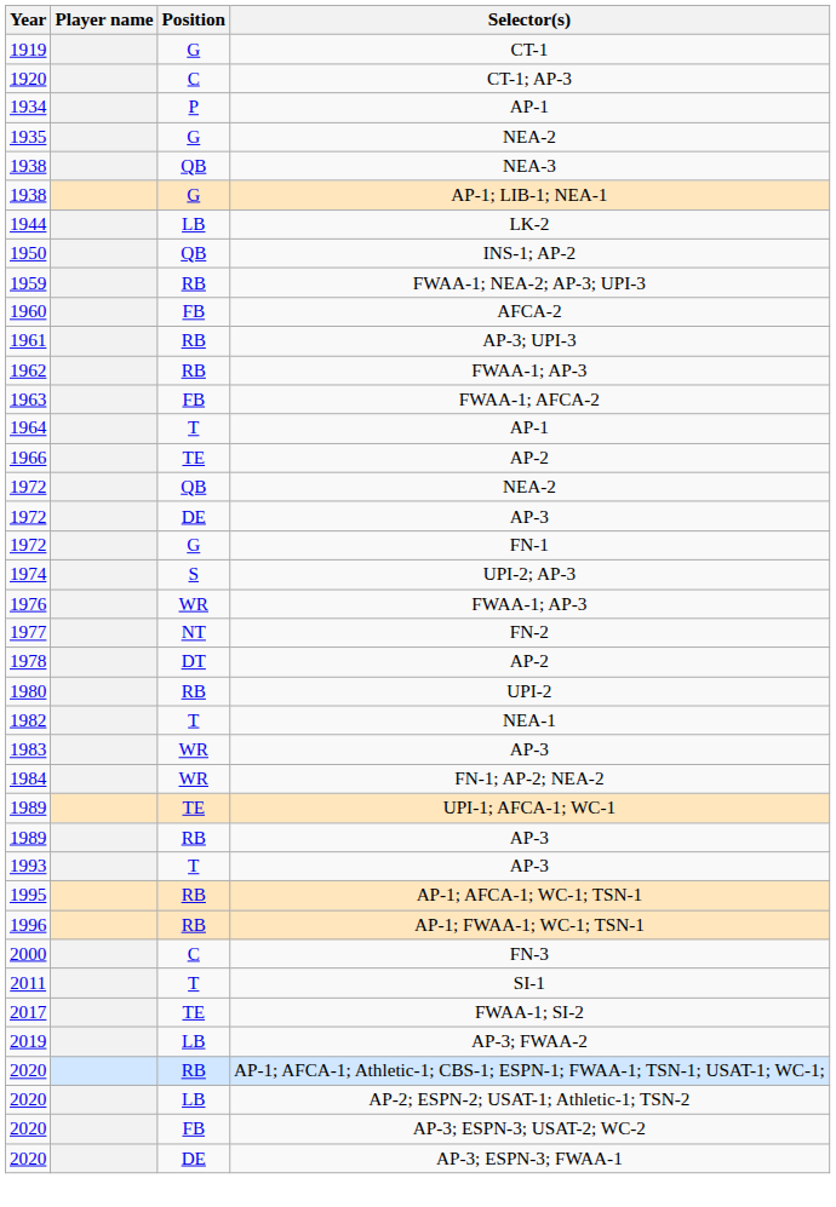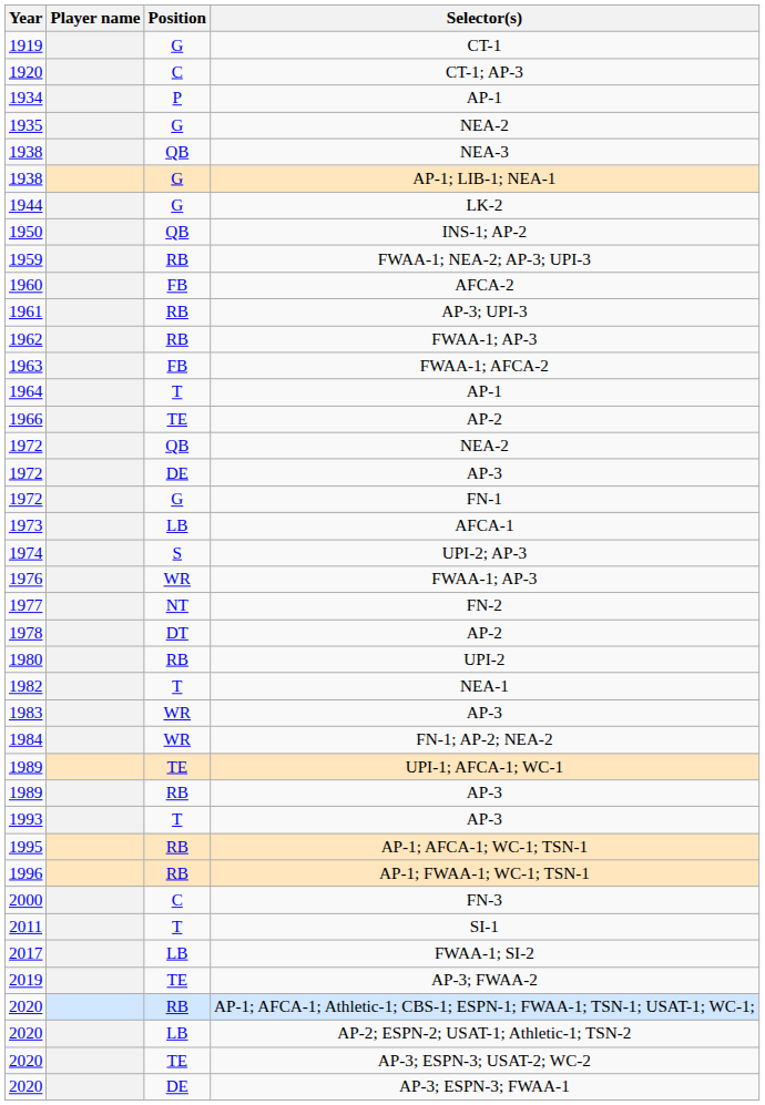1944 | Position: LB -> G
+ row: 1973 | LB | AFCA-1
2017 | Position: TE -> LB
2019 | Position: LB -> TE
2020 / AP-3; ESPN-3; USAT-2; WC-2 | Position: FB -> TE
